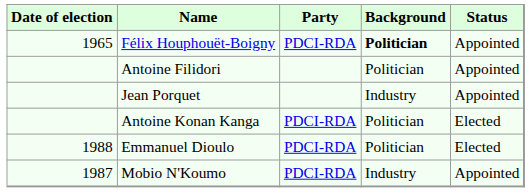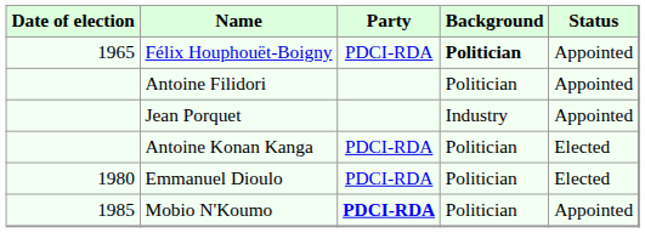Emmanuel Dioulo | Date of election: 1988 -> 1980
Mobio N'Koumo | Date of election: 1987 -> 1985
Mobio N'Koumo | Party: normal -> bold
Mobio N'Koumo | Background: Industry -> Politician
